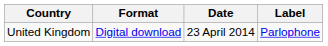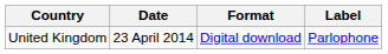columns swapped: Date <-> Format
